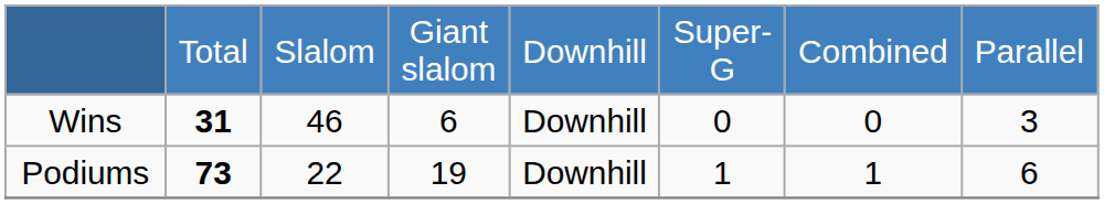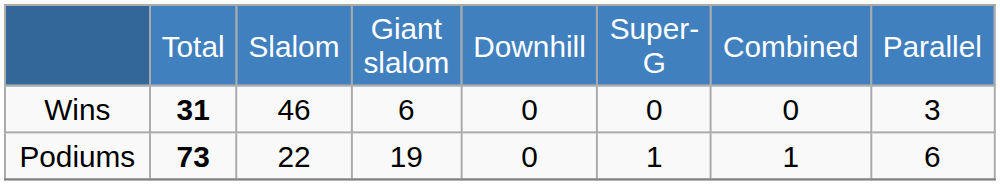Wins | column 5: Downhill -> 0
Podiums | column 5: Downhill -> 0
